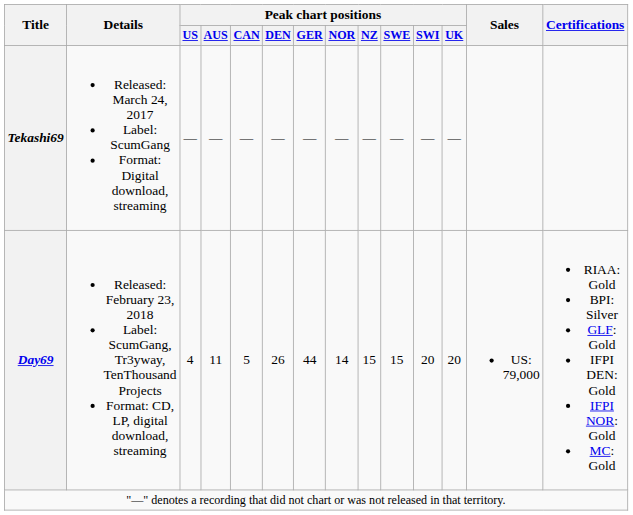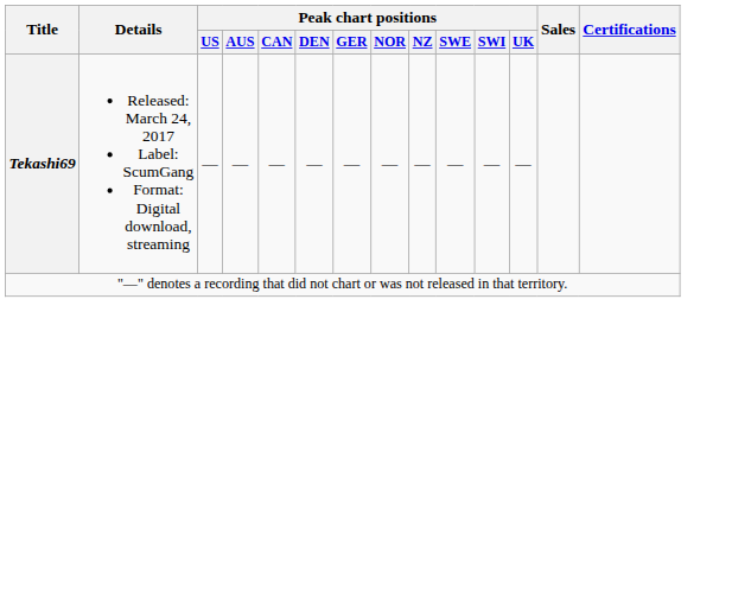- row: Day69 | Released: February 23, 2018 Label: ScumGang, Tr3yway, TenThousand Projects Format: CD, LP, digital download, streaming | 4 | 11 | 5 | 26 | 44 | 14 | 15 | 15 | 20 | 20 | US: 79,000 | RIAA: Gold BPI: Silver GLF: Gold IFPI DEN: Gold IFPI NOR: Gold MC: Gold
